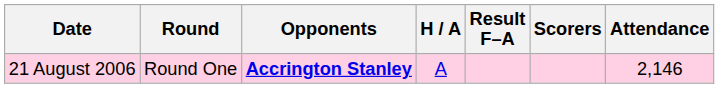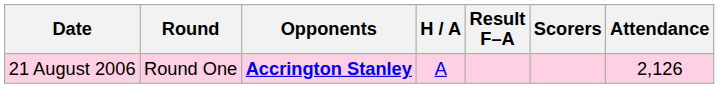21 August 2006 | Attendance: 2,146 -> 2,126
